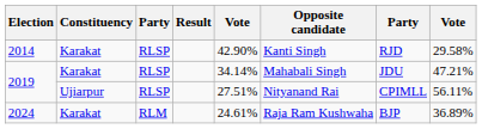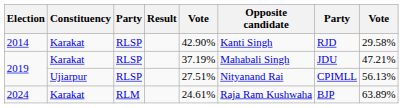2019 / Karakat | column 5: 34.14% -> 37.19%
2019 / Ujiarpur | column 8: 56.11% -> 56.13%
2024 | column 8: 36.89% -> 63.89%
